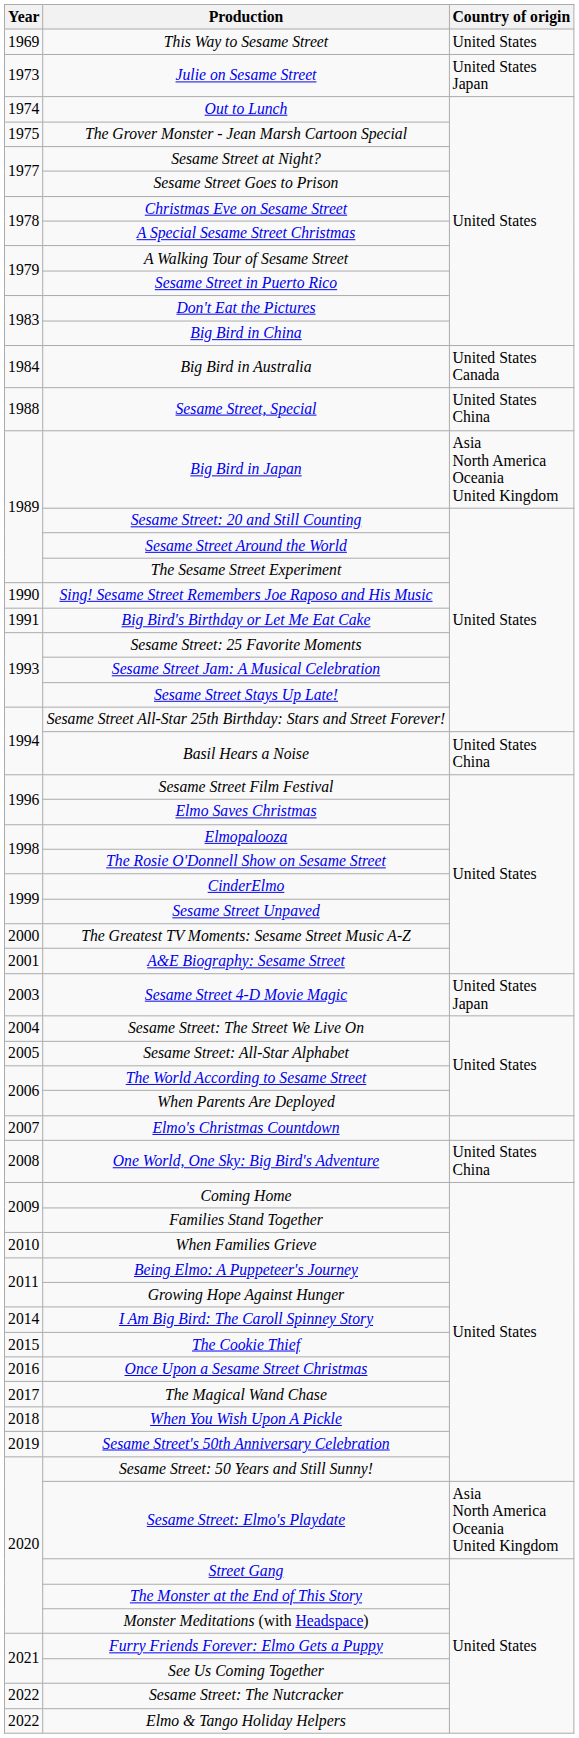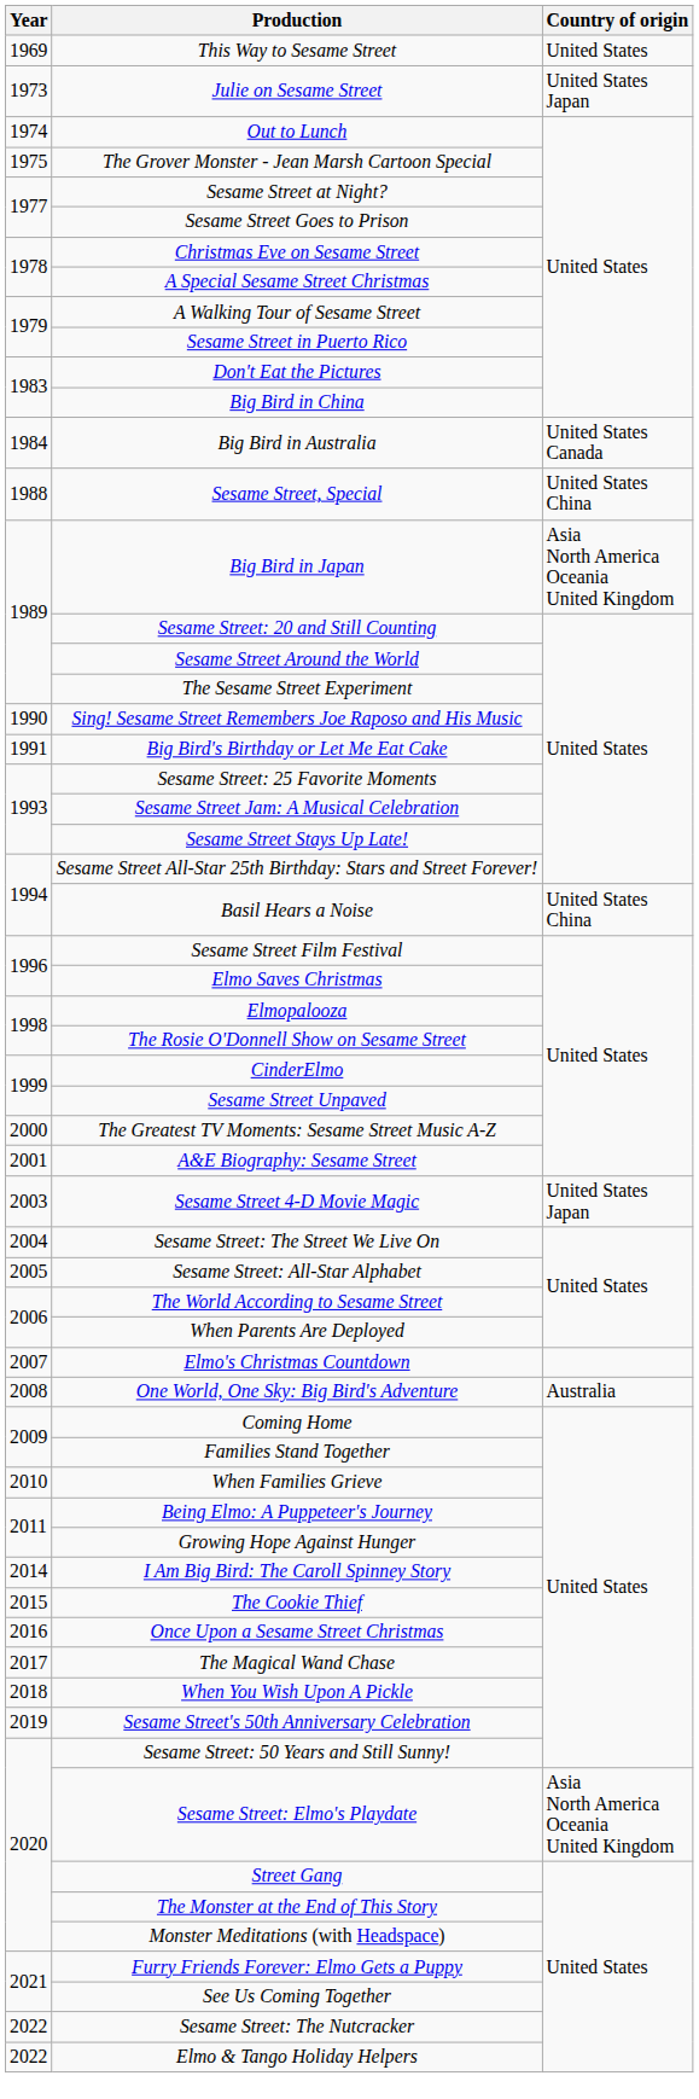One World, One Sky: Big Bird's Adventure | Country of origin: United States China -> Australia
